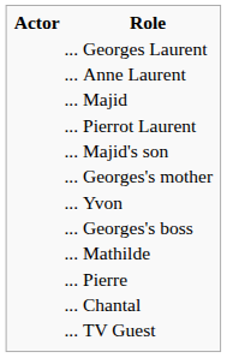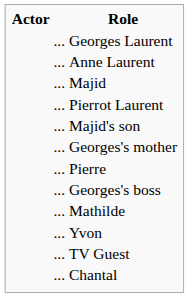rows swapped: Pierre <-> Yvon
rows swapped: Chantal <-> TV Guest
